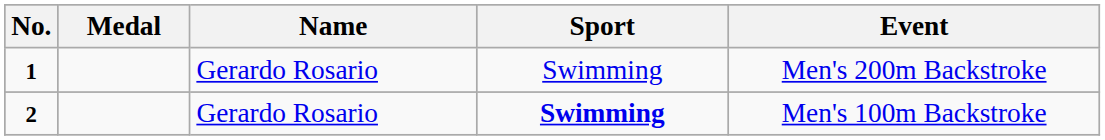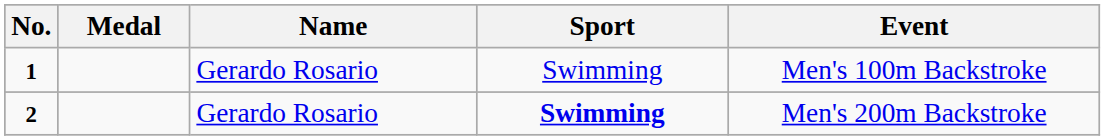1 | Event: Men's 200m Backstroke -> Men's 100m Backstroke
2 | Event: Men's 100m Backstroke -> Men's 200m Backstroke
